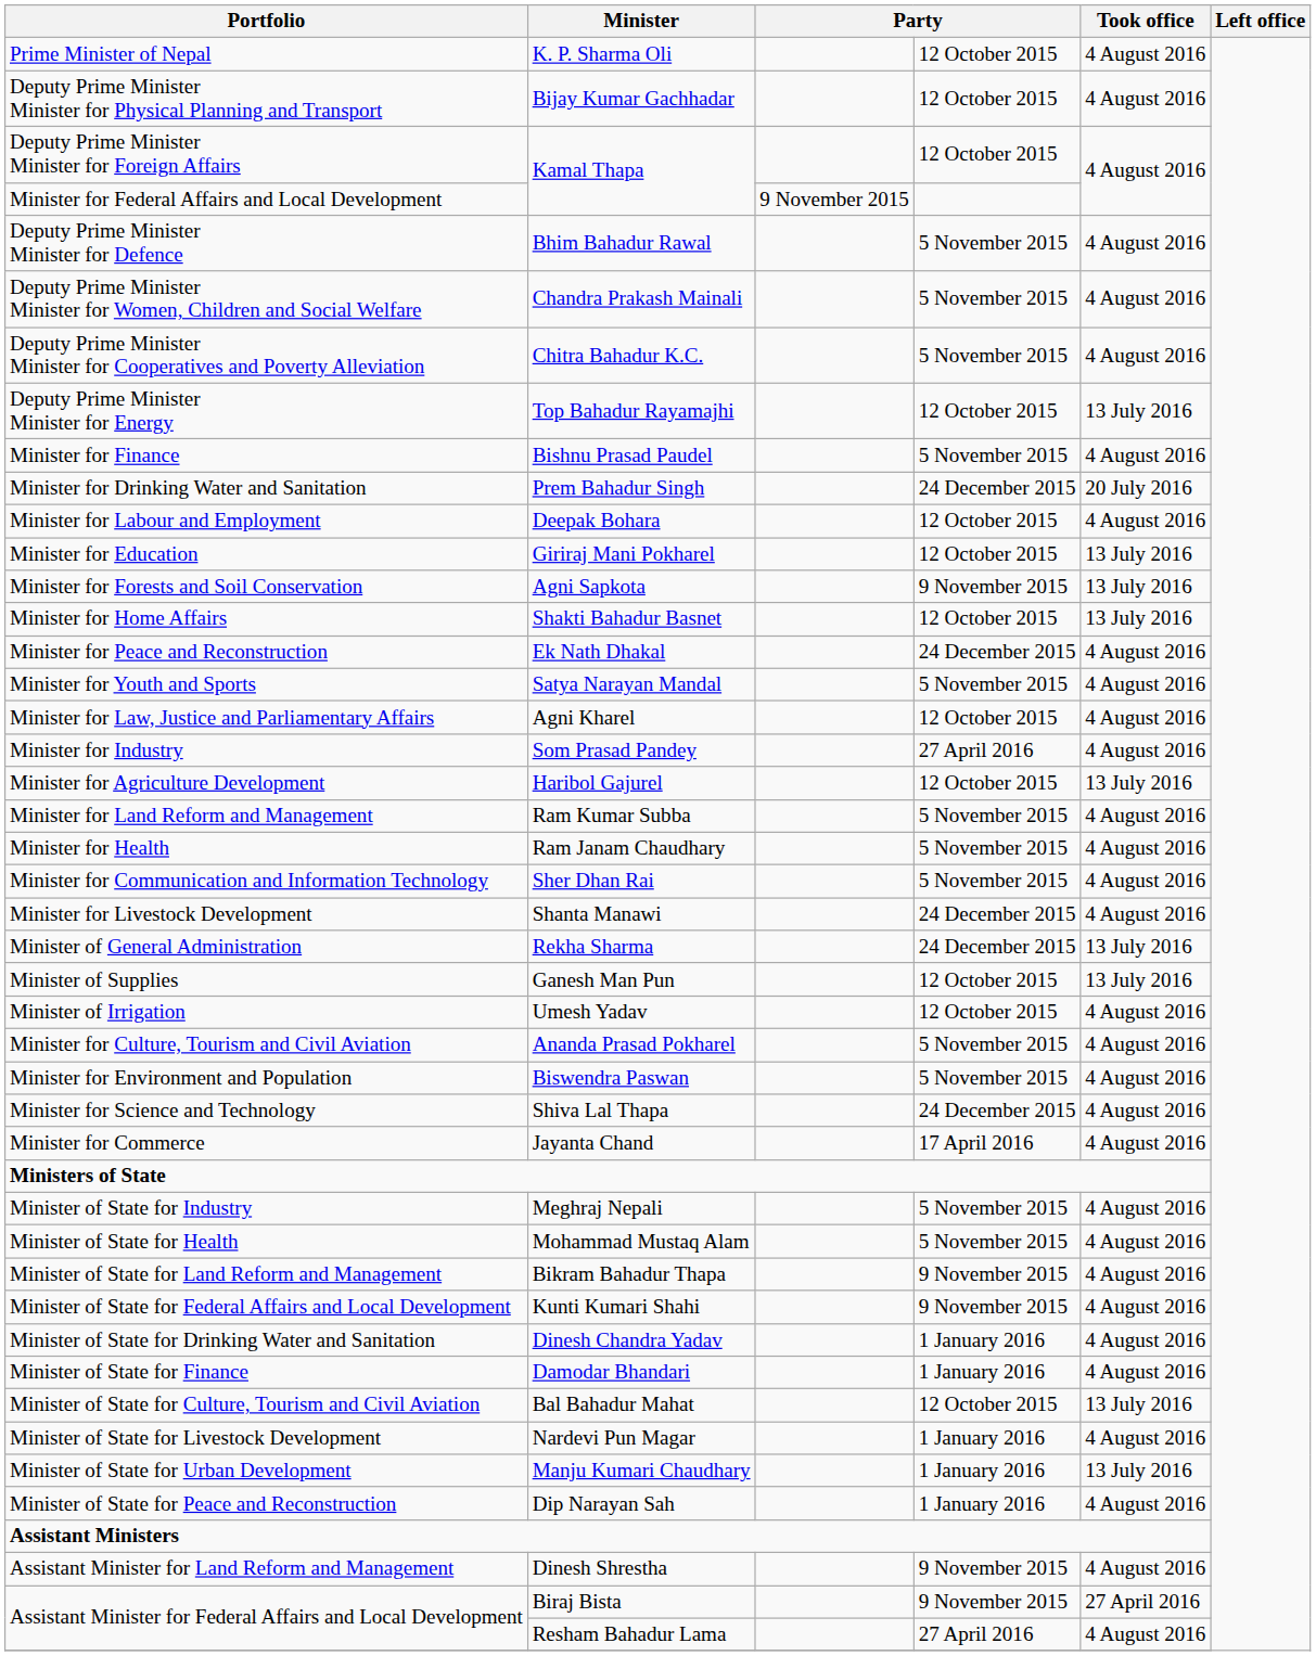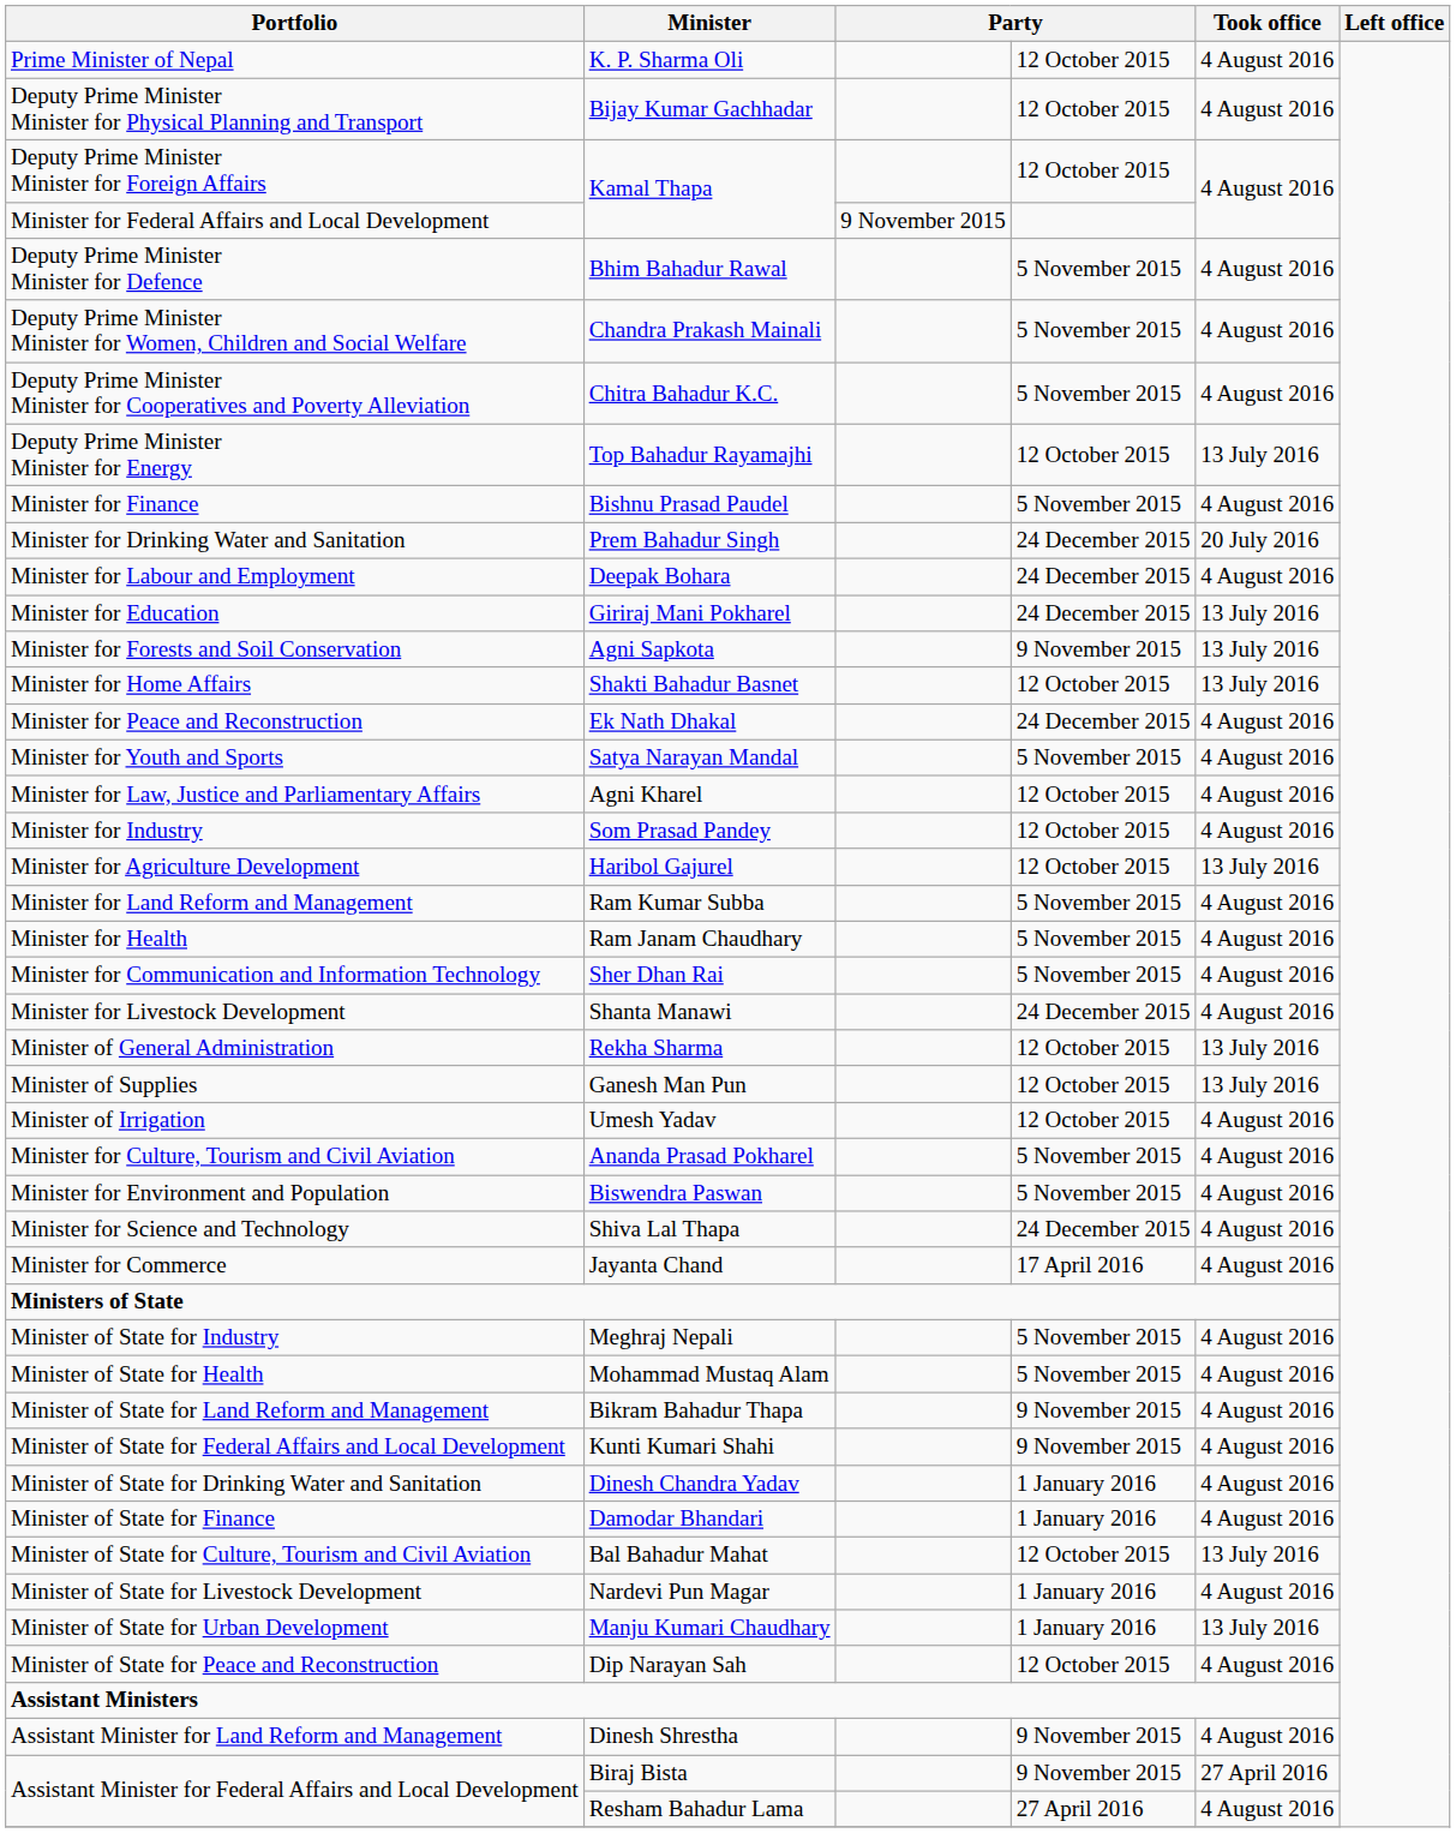Minister for Labour and Employment | column 4: 12 October 2015 -> 24 December 2015
Minister for Education | column 4: 12 October 2015 -> 24 December 2015
Minister for Industry | column 4: 27 April 2016 -> 12 October 2015
Minister of General Administration | column 4: 24 December 2015 -> 12 October 2015
Minister of State for Peace and Reconstruction | column 4: 1 January 2016 -> 12 October 2015
